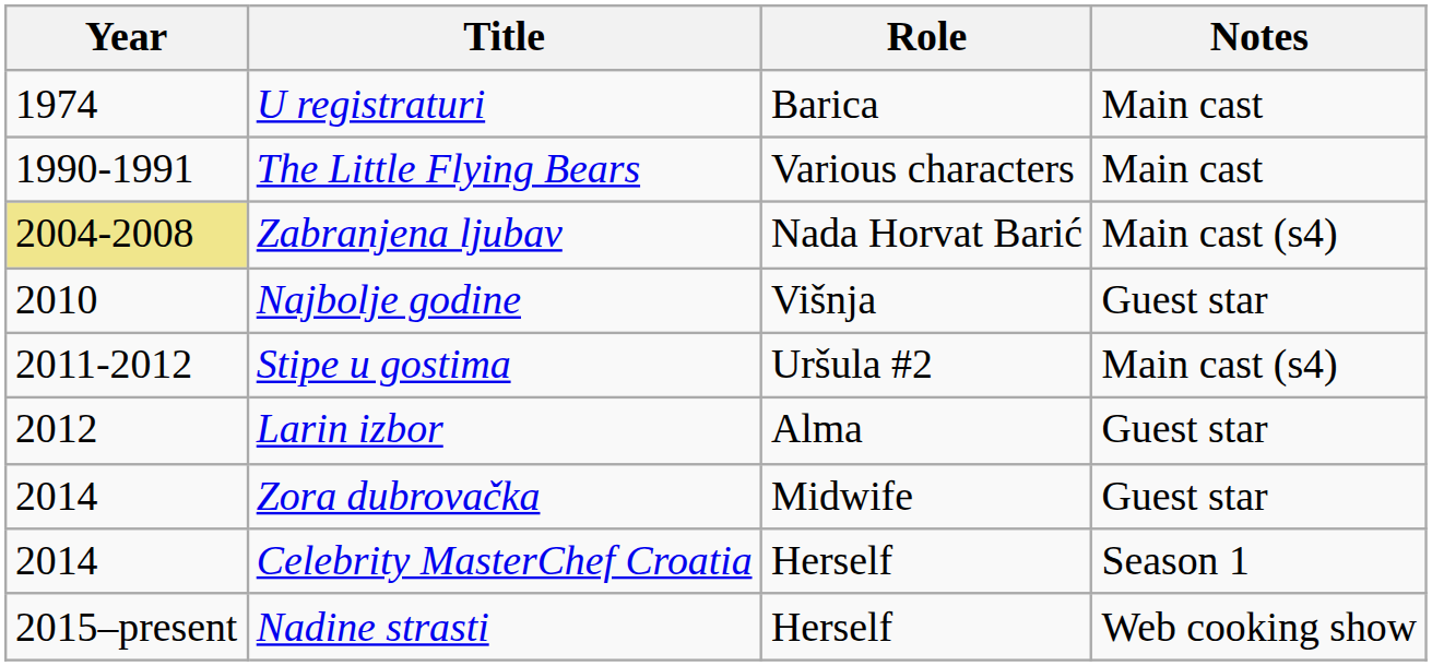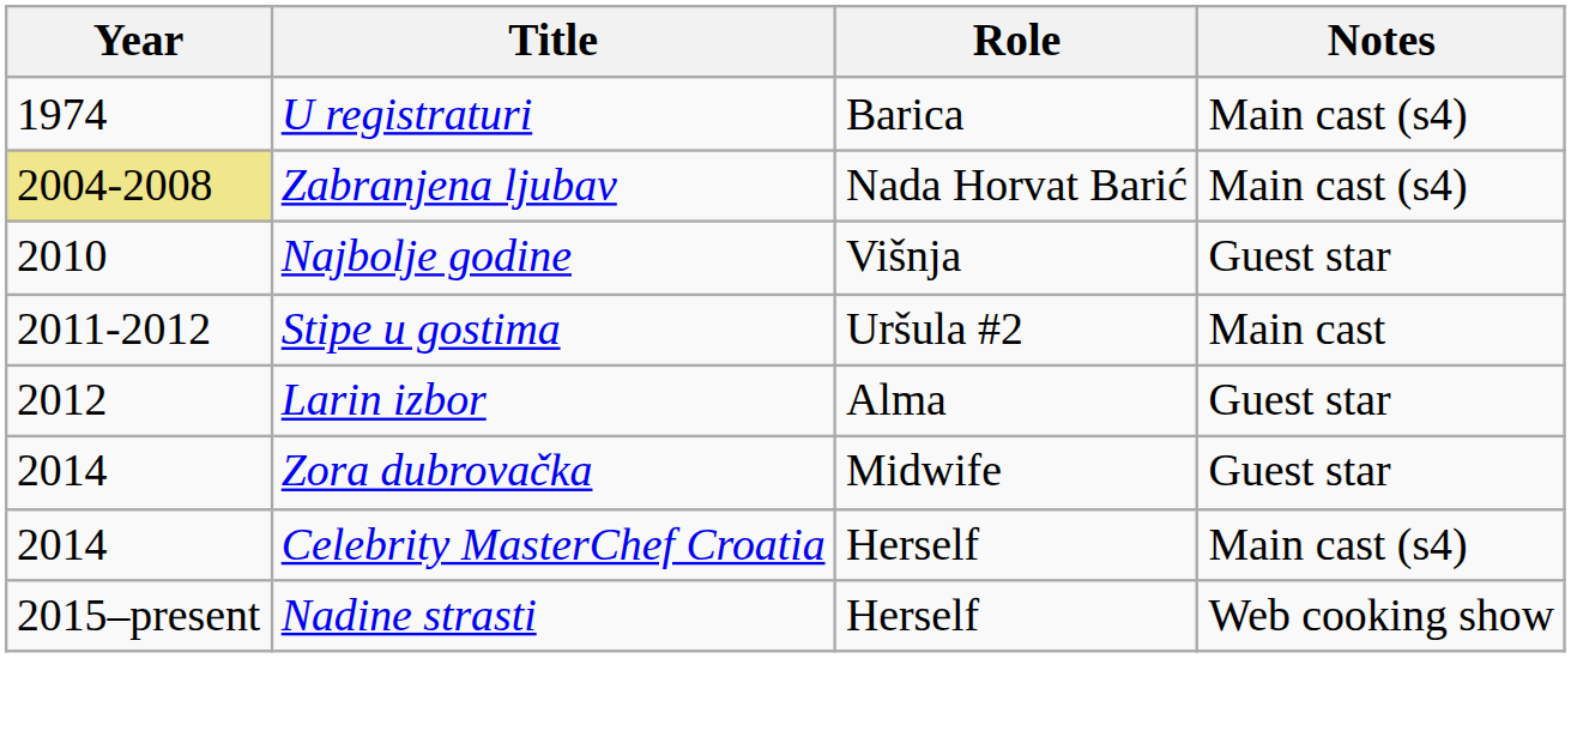U registraturi | Notes: Main cast -> Main cast (s4)
- row: 1990-1991 | The Little Flying Bears | Various characters | Main cast
Stipe u gostima | Notes: Main cast (s4) -> Main cast
Celebrity MasterChef Croatia | Notes: Season 1 -> Main cast (s4)
